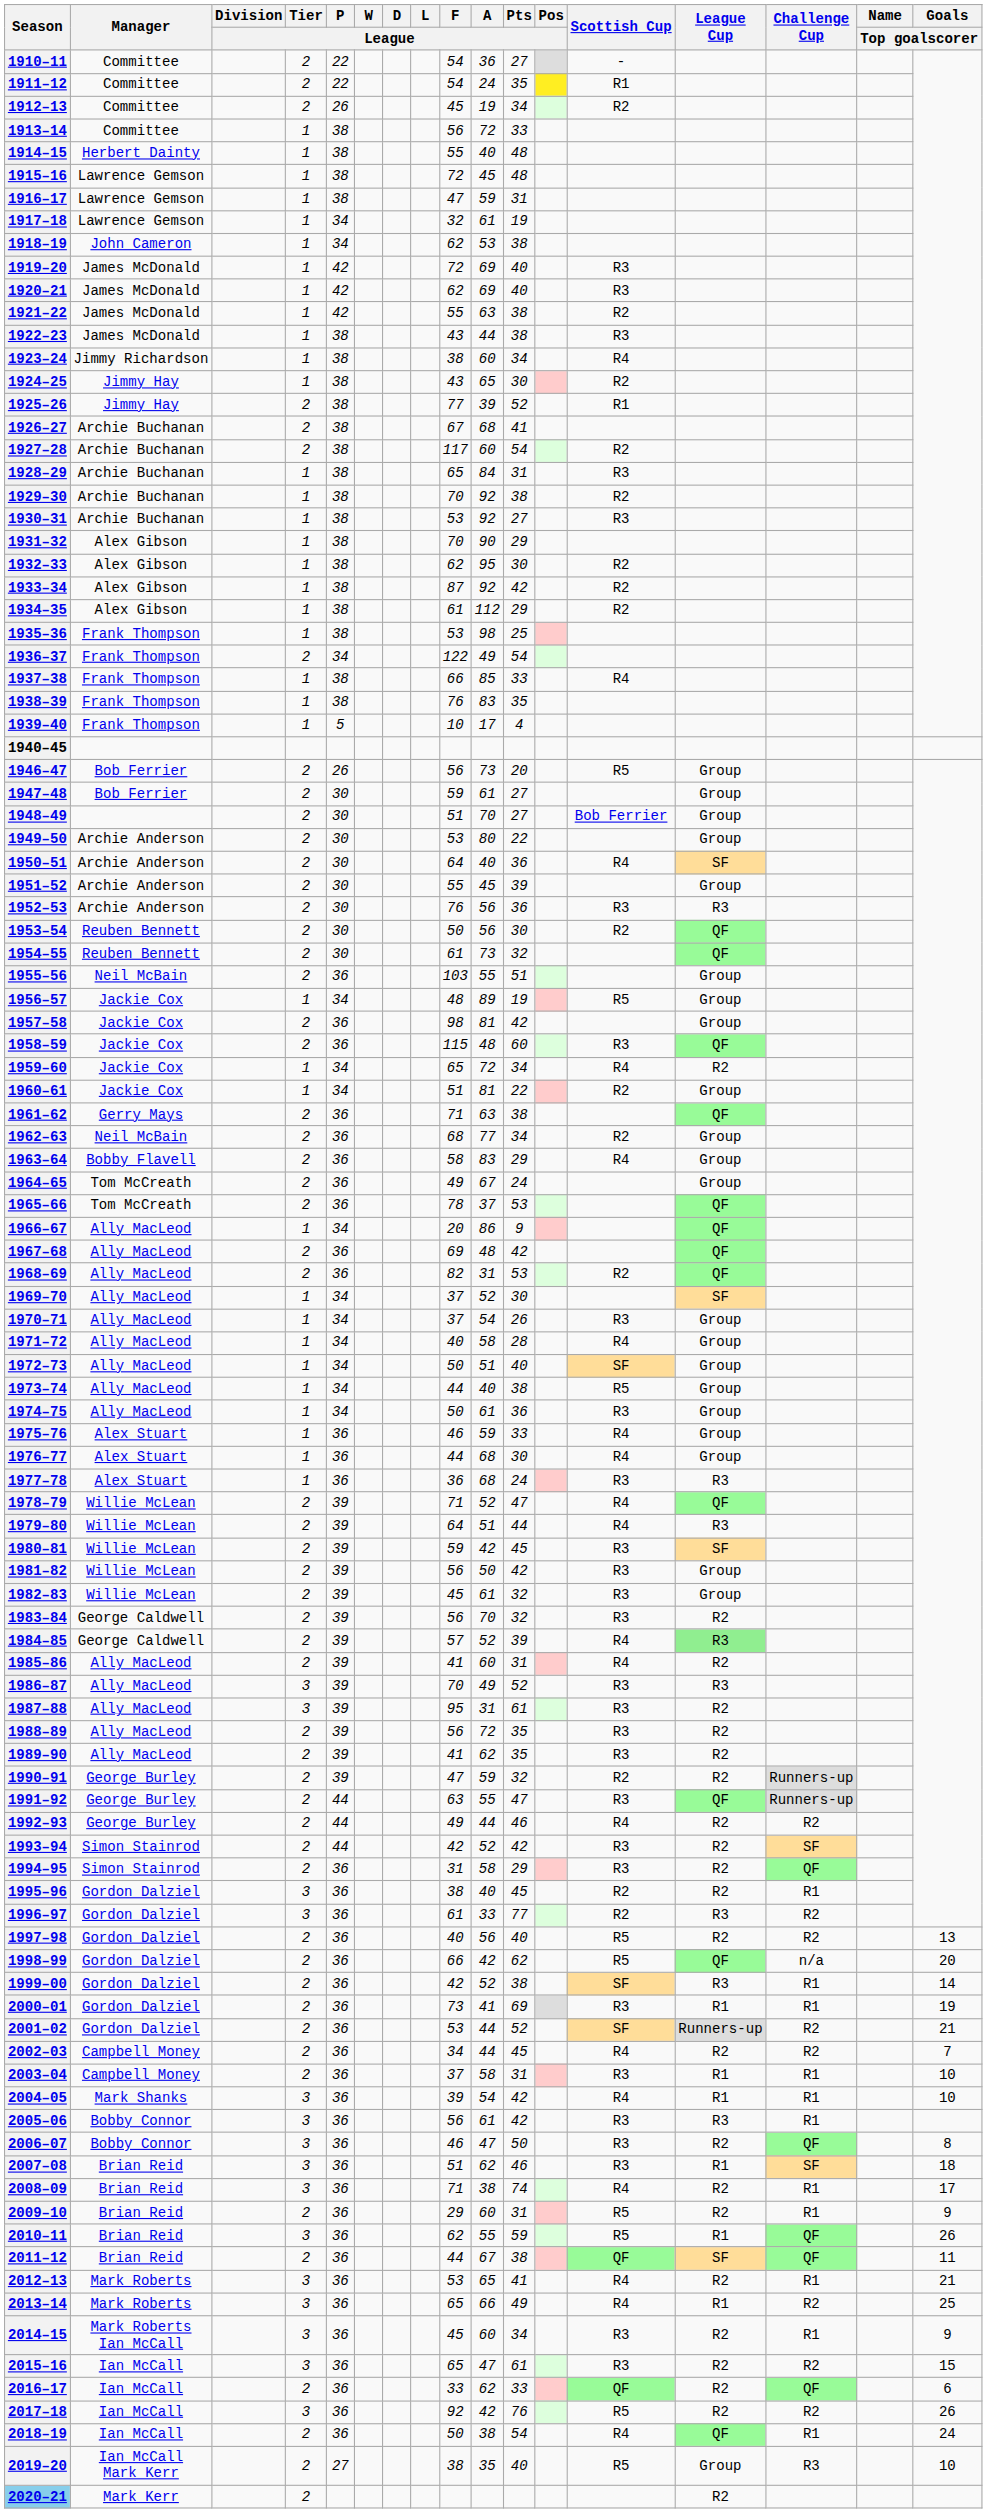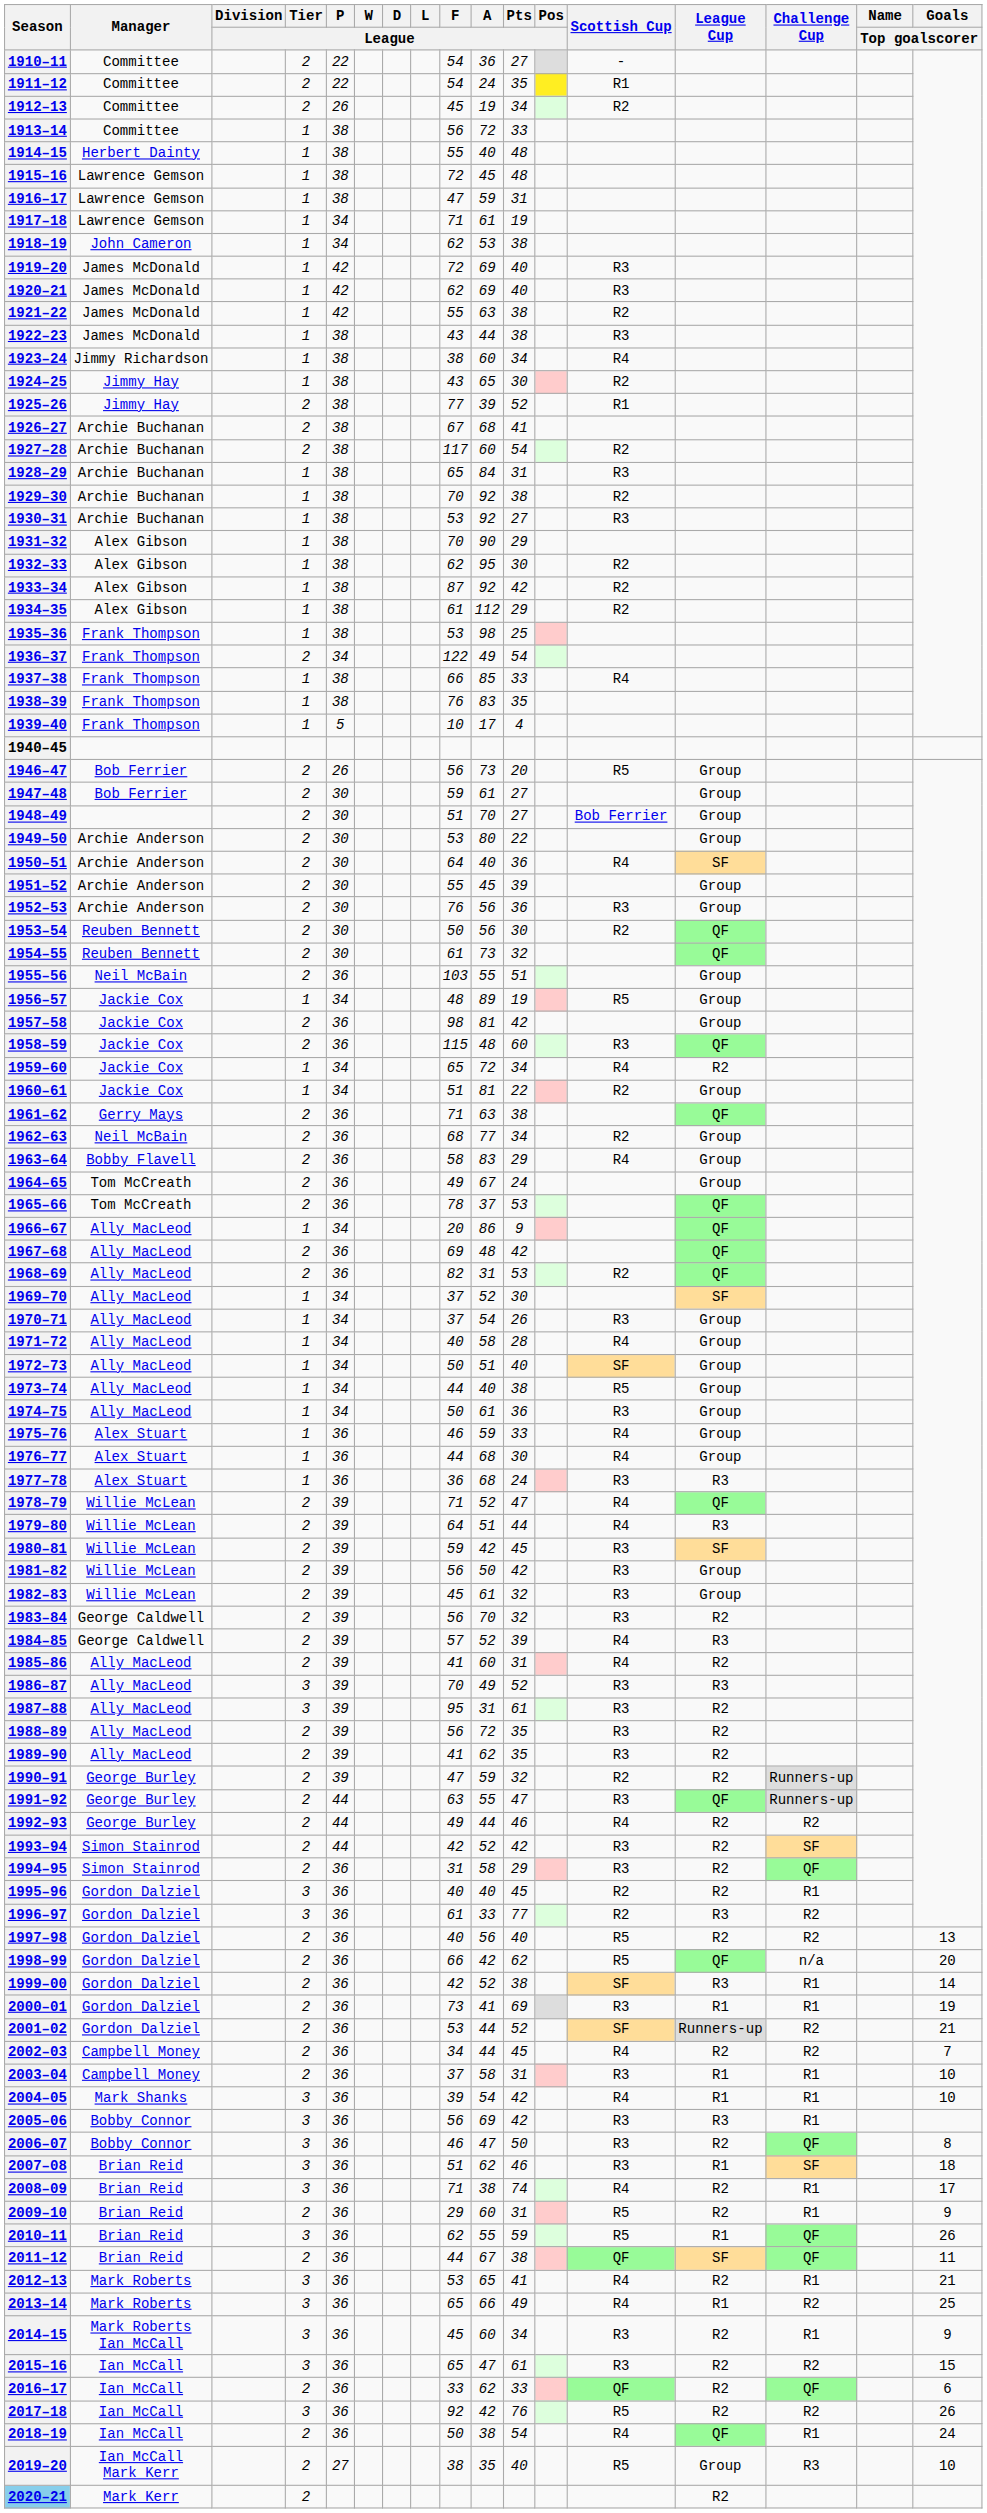1917–18 | F / League: 32 -> 71
1952–53 | League Cup: R3 -> Group
1984–85 | League Cup: lightgreen background -> no background
1995–96 | F / League: 38 -> 40
2005–06 | A / League: 61 -> 69
